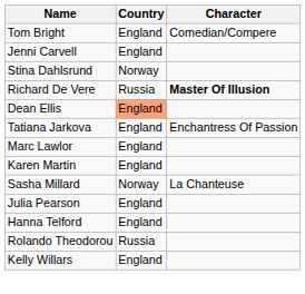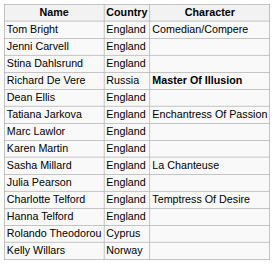Stina Dahlsrund | Country: Norway -> England
Dean Ellis | Country: lightsalmon background -> no background
Sasha Millard | Country: Norway -> England
+ row: Charlotte Telford | England | Temptress Of Desire
Rolando Theodorou | Country: Russia -> Cyprus
Kelly Willars | Country: England -> Norway
